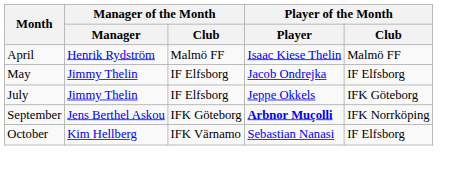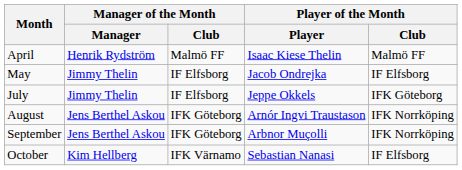+ row: August | Jens Berthel Askou | IFK Göteborg | Arnór Ingvi Traustason | IFK Norrköping
September | Player of the Month / Player: bold -> normal
